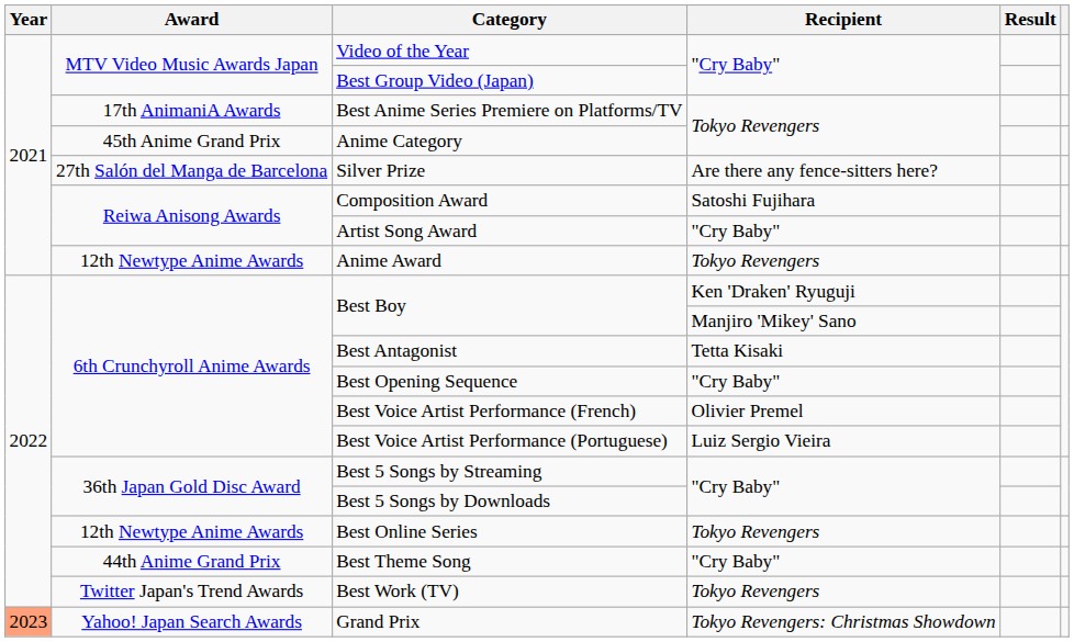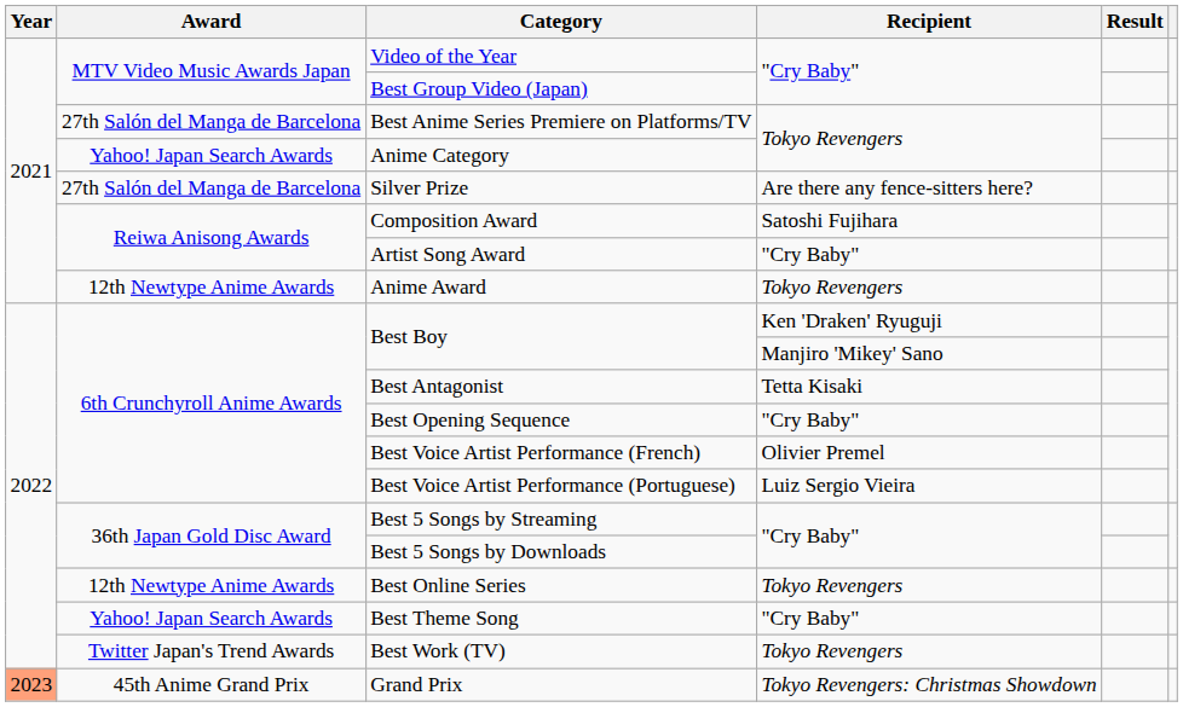Best Anime Series Premiere on Platforms/TV | Award: 17th AnimaniA Awards -> 27th Salón del Manga de Barcelona
Anime Category | Award: 45th Anime Grand Prix -> Yahoo! Japan Search Awards
Best Theme Song | Award: 44th Anime Grand Prix -> Yahoo! Japan Search Awards
Grand Prix | Award: Yahoo! Japan Search Awards -> 45th Anime Grand Prix
